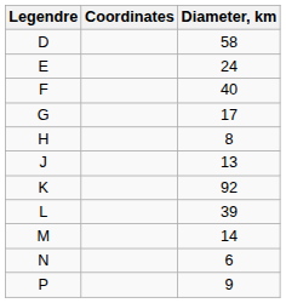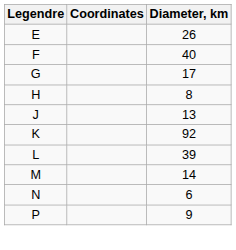- row: D | 58
E | Diameter, km: 24 -> 26
